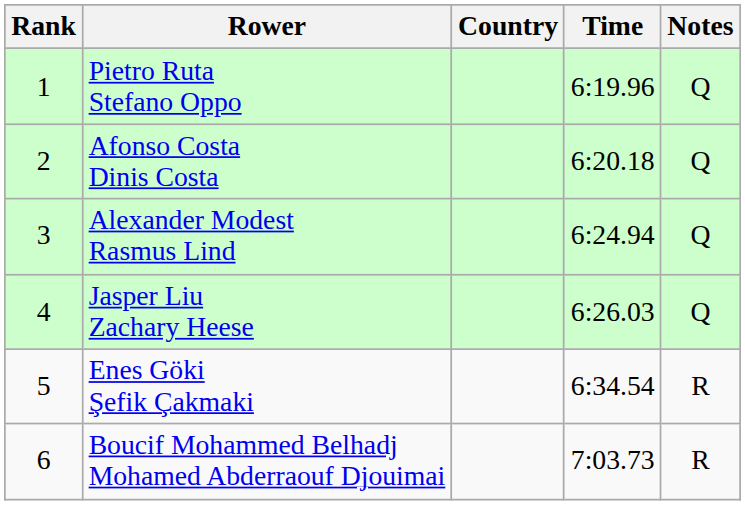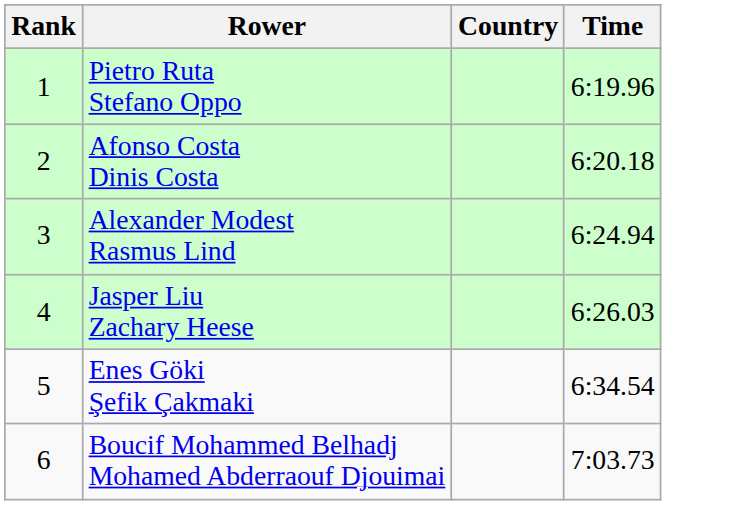- column: Notes | Q | Q | Q | Q | R | R
